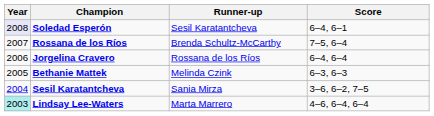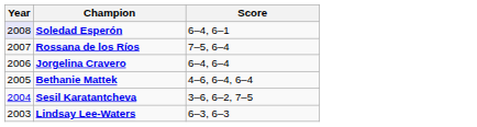- column: Runner-up | Sesil Karatantcheva | Brenda Schultz-McCarthy | Rossana de los Ríos | Melinda Czink | Sania Mirza | Marta Marrero
Bethanie Mattek | Score: 6–3, 6–3 -> 4–6, 6–4, 6–4
Lindsay Lee-Waters | Year: paleturquoise background -> no background
Lindsay Lee-Waters | Score: 4–6, 6–4, 6–4 -> 6–3, 6–3
